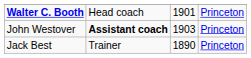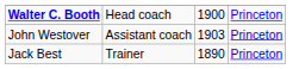Walter C. Booth | column 3: 1901 -> 1900
John Westover | column 2: bold -> normal
